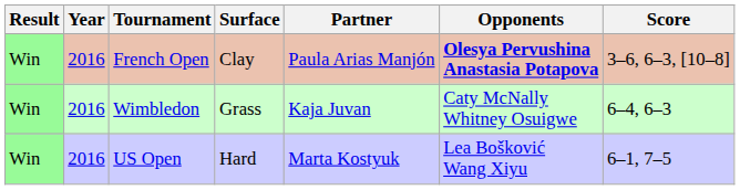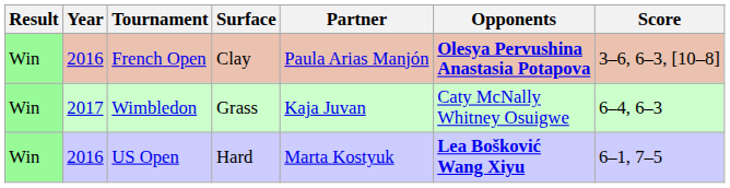Wimbledon | Year: 2016 -> 2017
US Open | Opponents: normal -> bold
